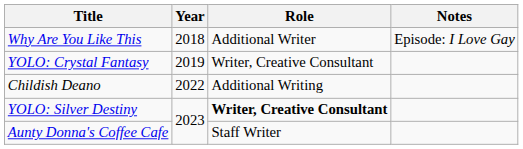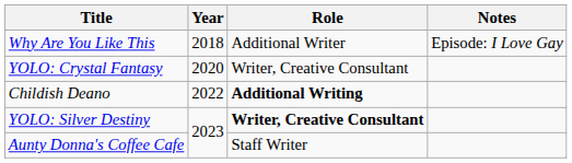YOLO: Crystal Fantasy | Year: 2019 -> 2020
Childish Deano | Role: normal -> bold
